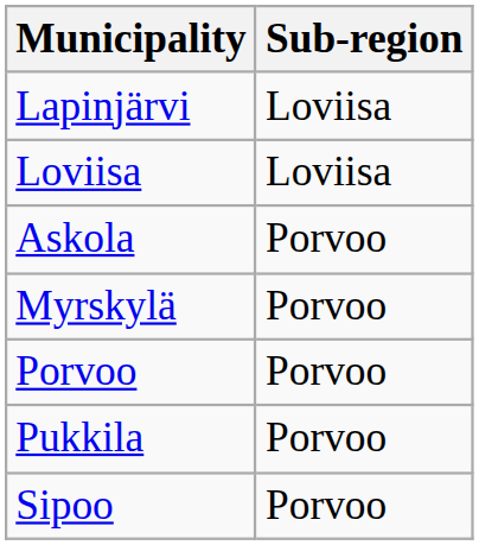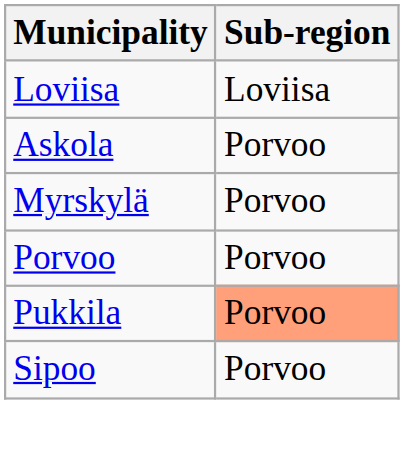- row: Lapinjärvi | Loviisa
Pukkila | Sub-region: no background -> lightsalmon background
